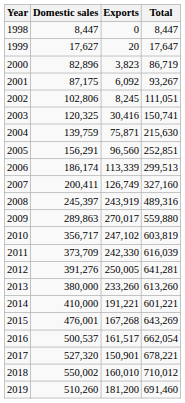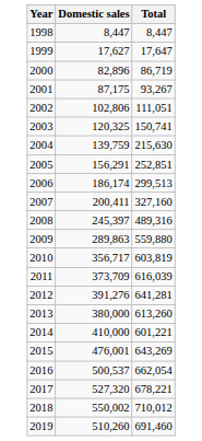- column: Exports | 0 | 20 | 3,823 | 6,092 | 8,245 | 30,416 | 75,871 | 96,560 | 113,339 | 126,749 | 243,919 | 270,017 | 247,102 | 242,330 | 250,005 | 233,260 | 191,221 | 167,268 | 161,517 | 150,901 | 160,010 | 181,200
